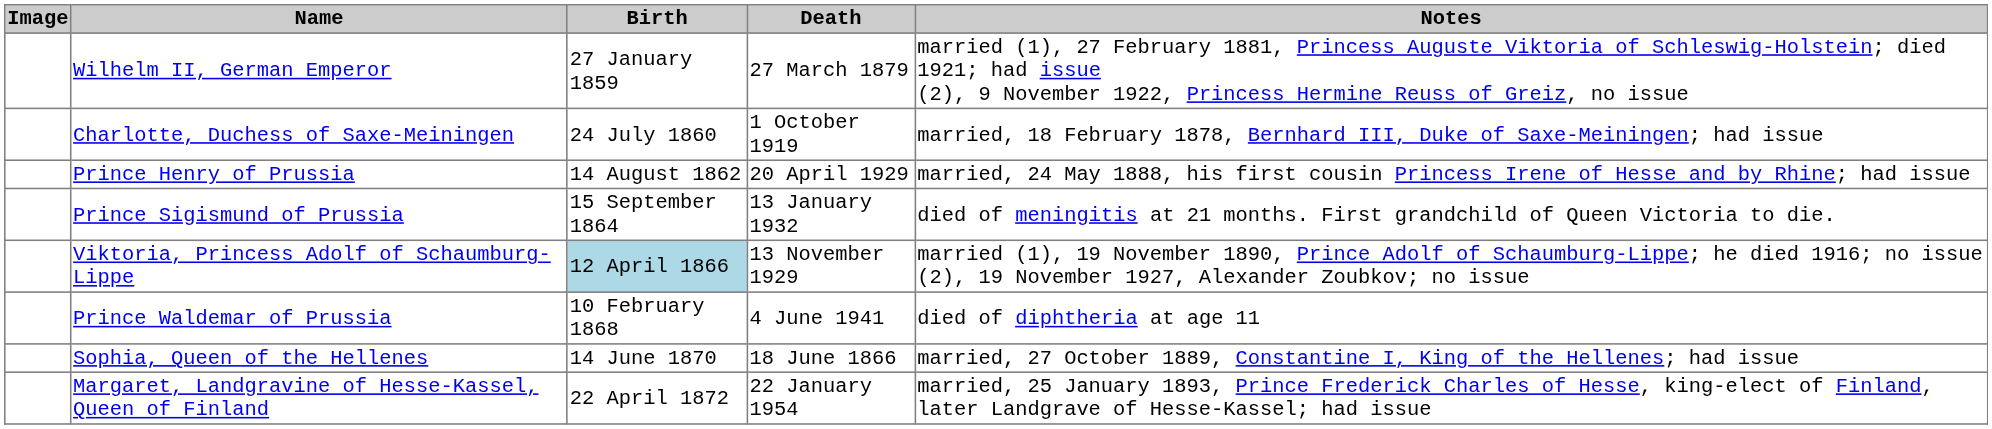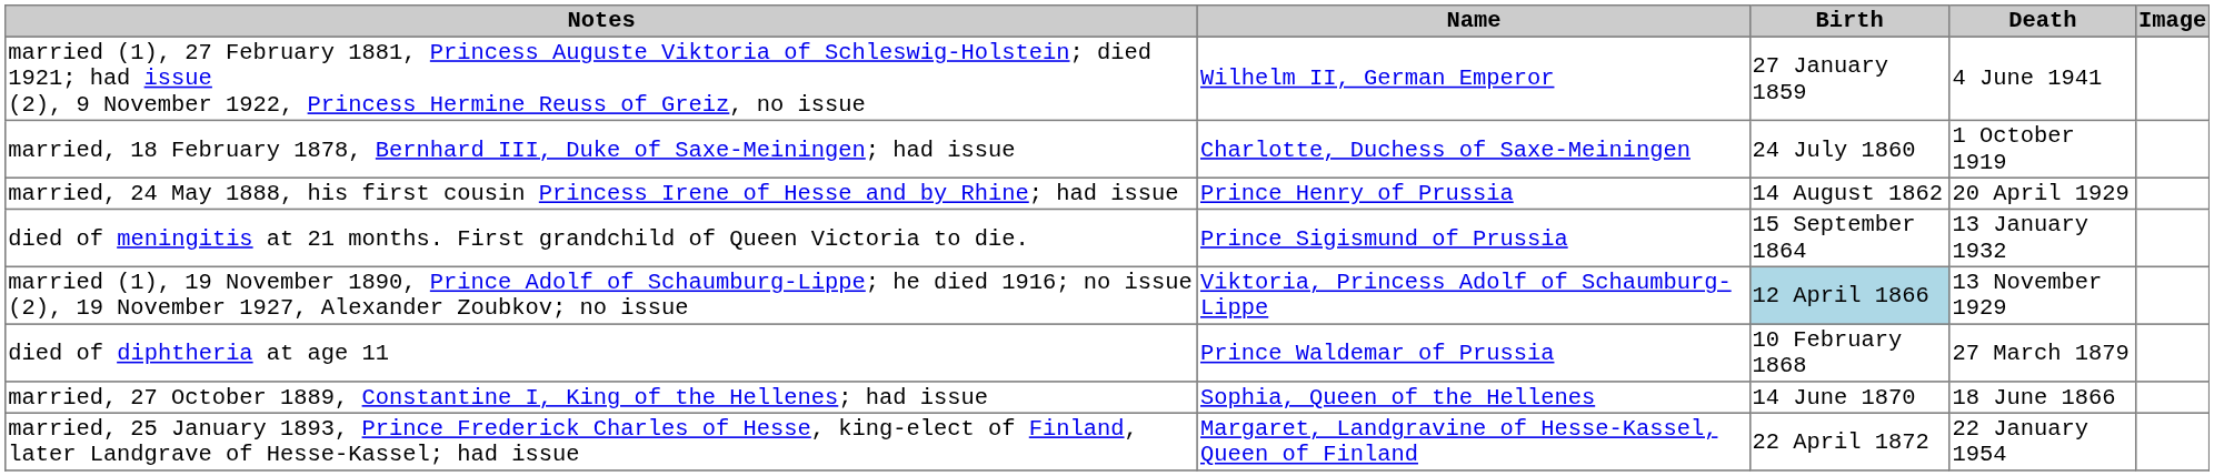columns swapped: Image <-> Notes
Wilhelm II, German Emperor | Death: 27 March 1879 -> 4 June 1941
Prince Waldemar of Prussia | Death: 4 June 1941 -> 27 March 1879
